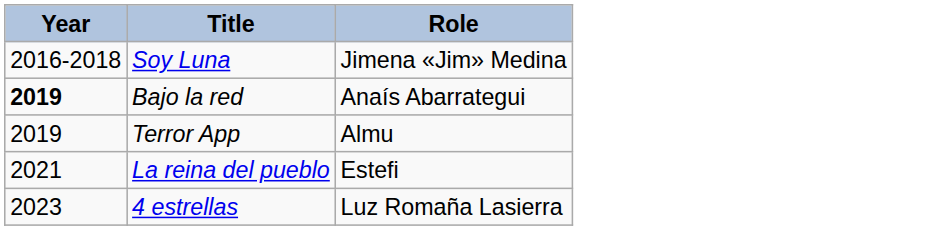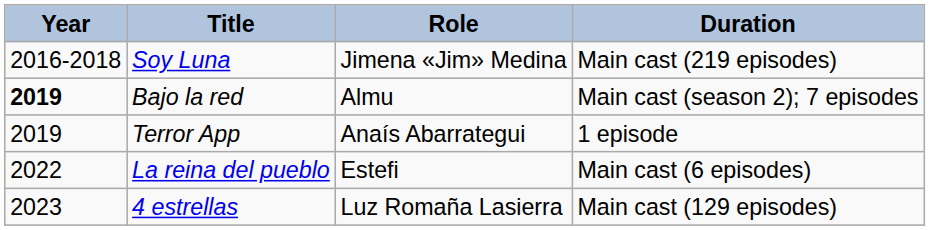+ column: Duration | Main cast (219 episodes) | Main cast (season 2); 7 episodes | 1 episode | Main cast (6 episodes) | Main cast (129 episodes)
Bajo la red | Role: Anaís Abarrategui -> Almu
Terror App | Role: Almu -> Anaís Abarrategui
La reina del pueblo | Year: 2021 -> 2022
